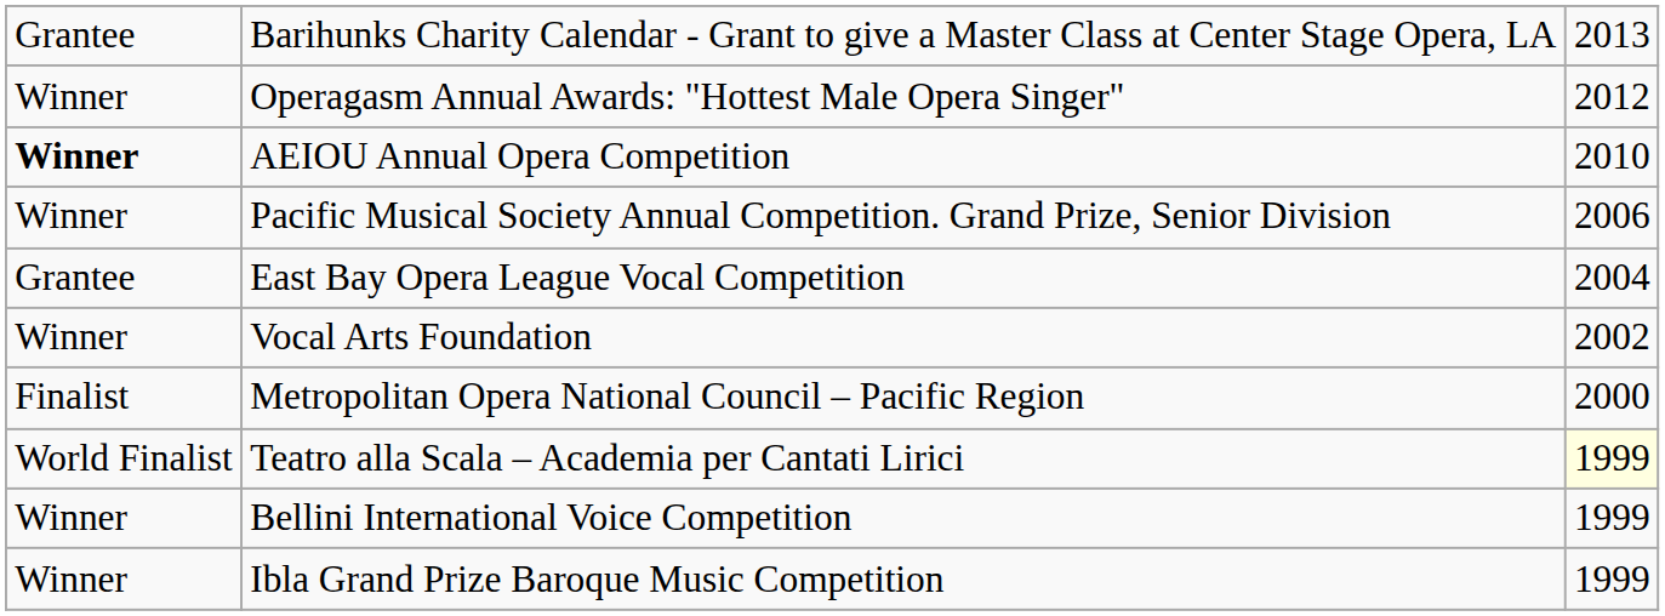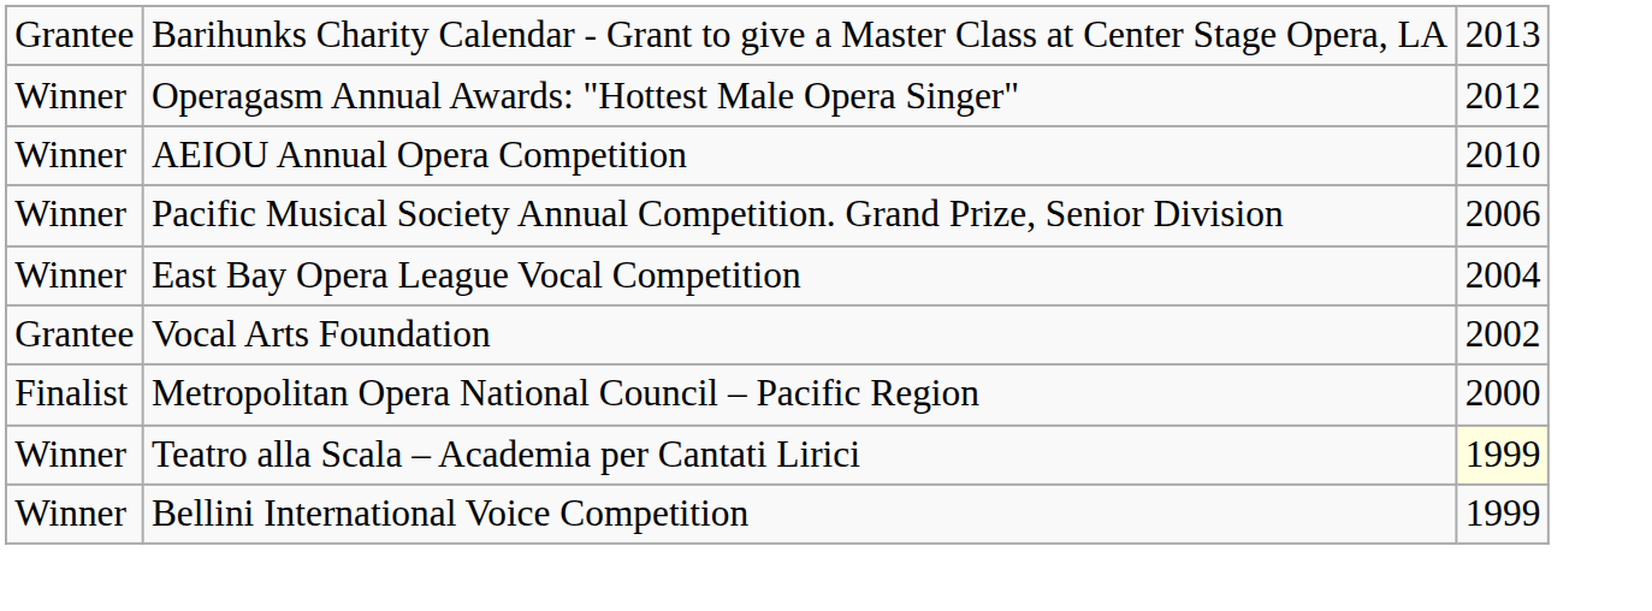AEIOU Annual Opera Competition | column 1: bold -> normal
East Bay Opera League Vocal Competition | column 1: Grantee -> Winner
Vocal Arts Foundation | column 1: Winner -> Grantee
Teatro alla Scala – Academia per Cantati Lirici | column 1: World Finalist -> Winner
- row: Winner | Ibla Grand Prize Baroque Music Competition | 1999
